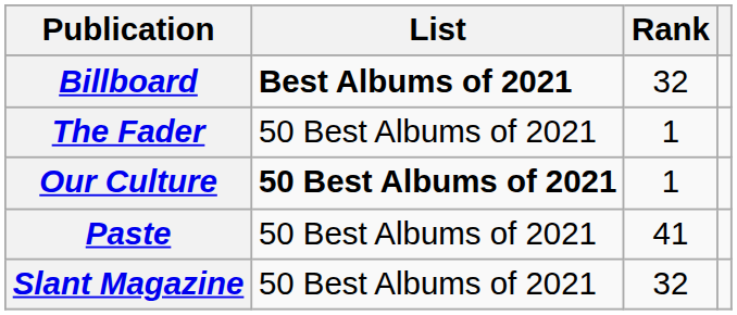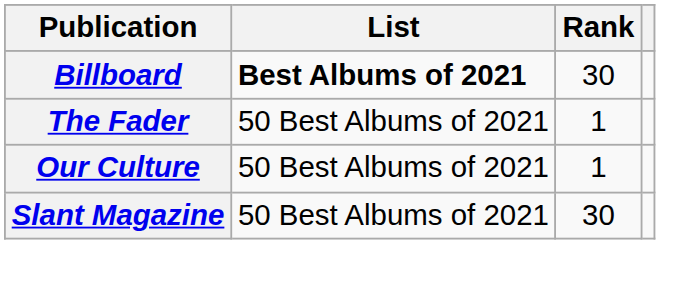Billboard | Rank: 32 -> 30
Our Culture | List: bold -> normal
- row: Paste | 50 Best Albums of 2021 | 41
Slant Magazine | Rank: 32 -> 30
